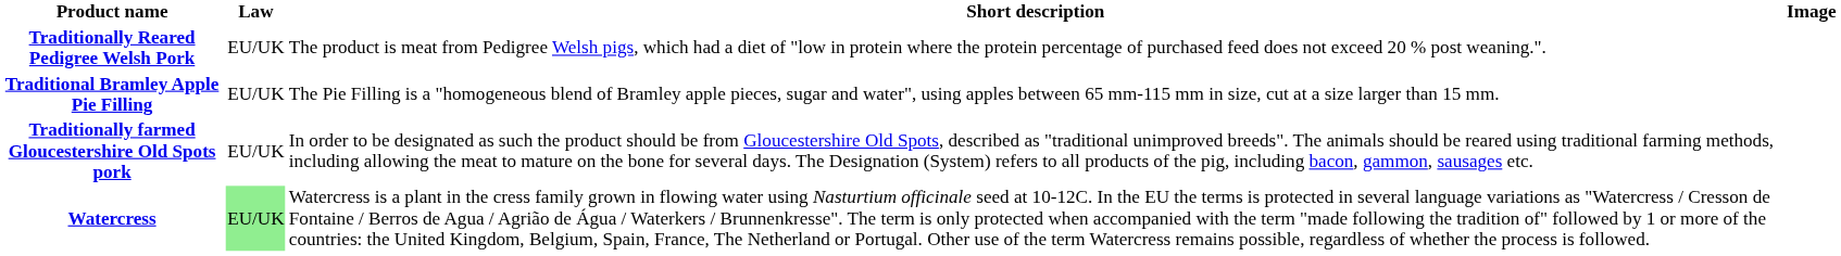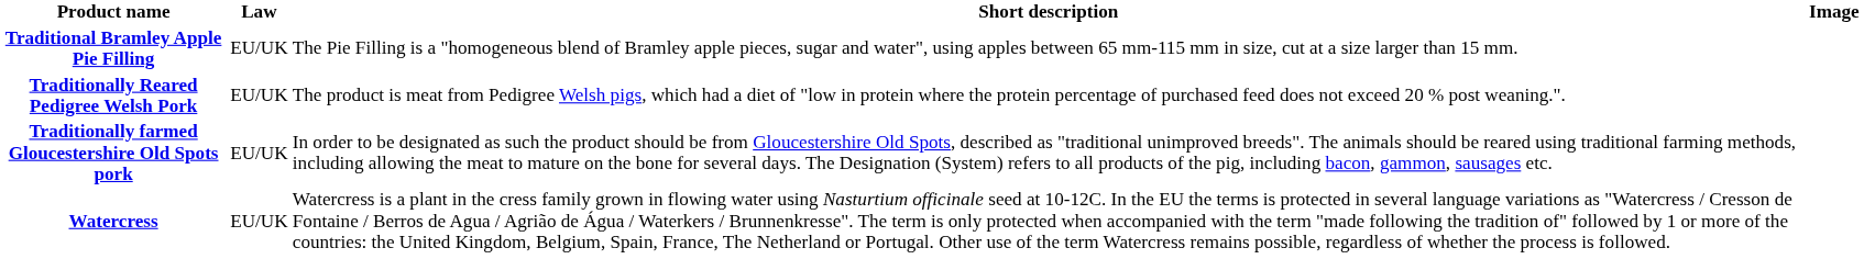rows swapped: Traditional Bramley Apple Pie Filling <-> Traditionally Reared Pedigree Welsh Pork
Watercress | Law: lightgreen background -> no background
